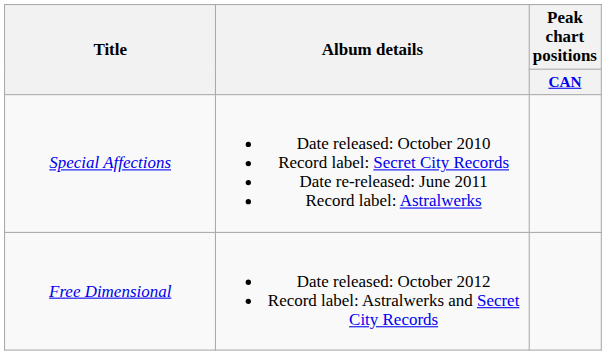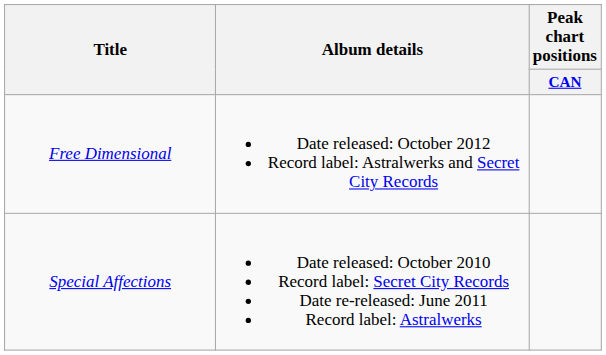rows swapped: Special Affections <-> Free Dimensional
